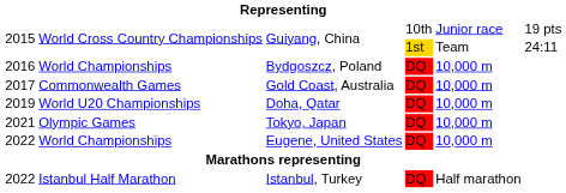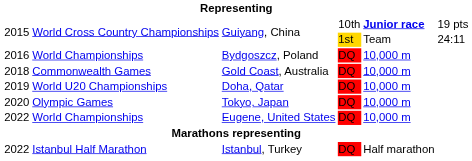Guiyang, China / 10th | column 5: normal -> bold
Gold Coast, Australia | column 1: 2017 -> 2018
Tokyo, Japan | column 1: 2021 -> 2020
